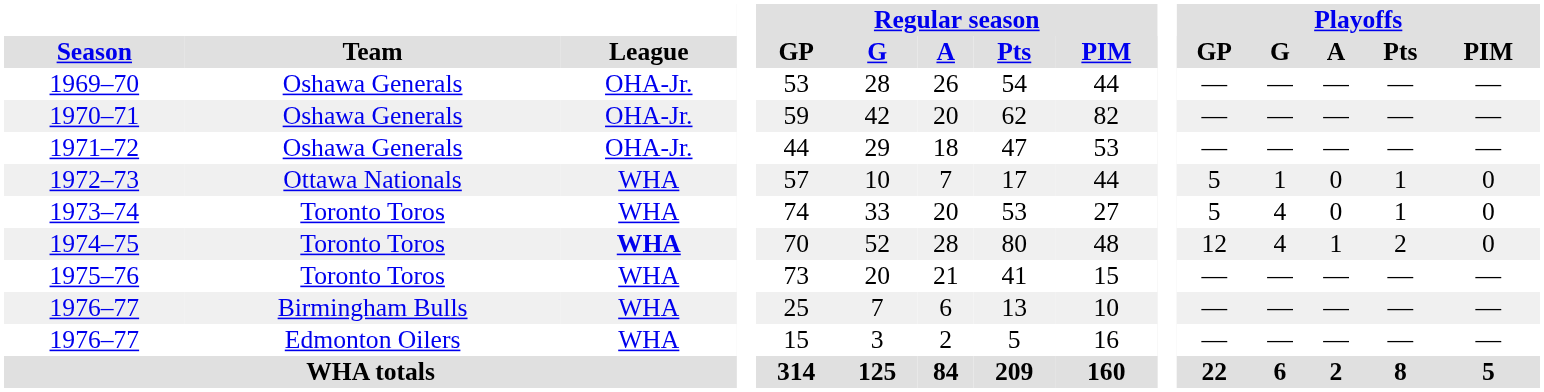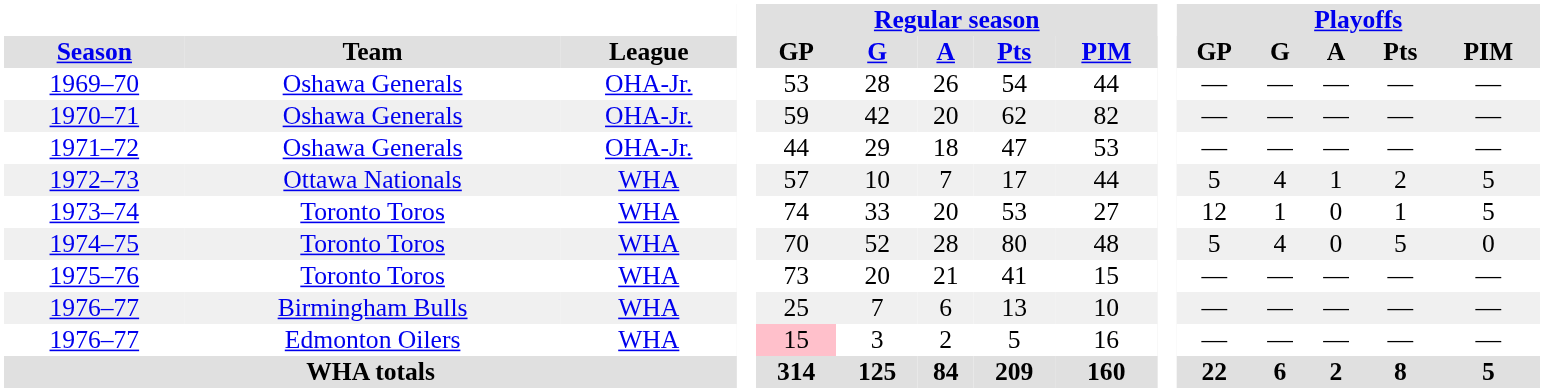1972–73 | Playoffs / G: 1 -> 4
1972–73 | Playoffs / A: 0 -> 1
1972–73 | Playoffs / Pts: 1 -> 2
1972–73 | Playoffs / PIM: 0 -> 5
1973–74 | Playoffs / GP: 5 -> 12
1973–74 | Playoffs / G: 4 -> 1
1973–74 | Playoffs / PIM: 0 -> 5
1974–75 | League: bold -> normal
1974–75 | Playoffs / GP: 12 -> 5
1974–75 | Playoffs / A: 1 -> 0
1974–75 | Playoffs / Pts: 2 -> 5
1976–77 / Edmonton Oilers | Regular season / GP: no background -> pink background
